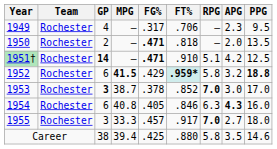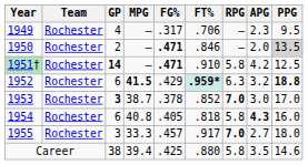1950 | FT%: .818 -> .846
1950 | PPG: no background -> lightgrey background
1951† | RPG: 5.1 -> 5.8
1952 | RPG: 5.8 -> 6.3
1954 | FT%: .846 -> .818
1954 | RPG: 6.3 -> 5.8
